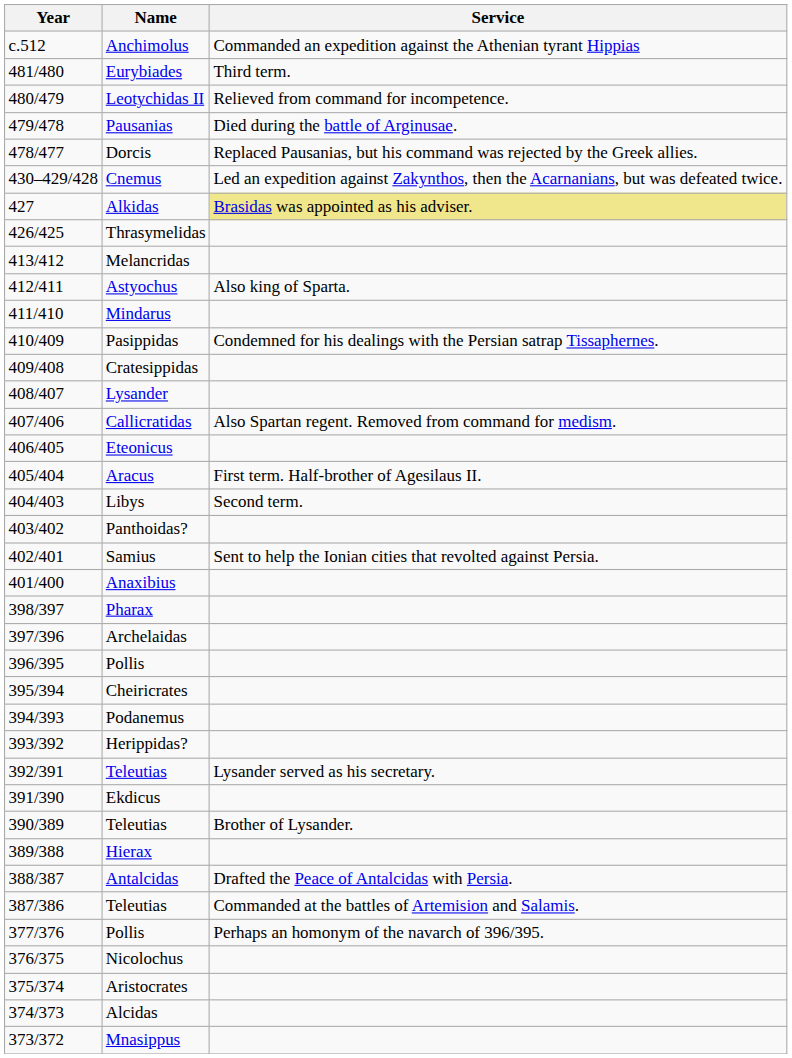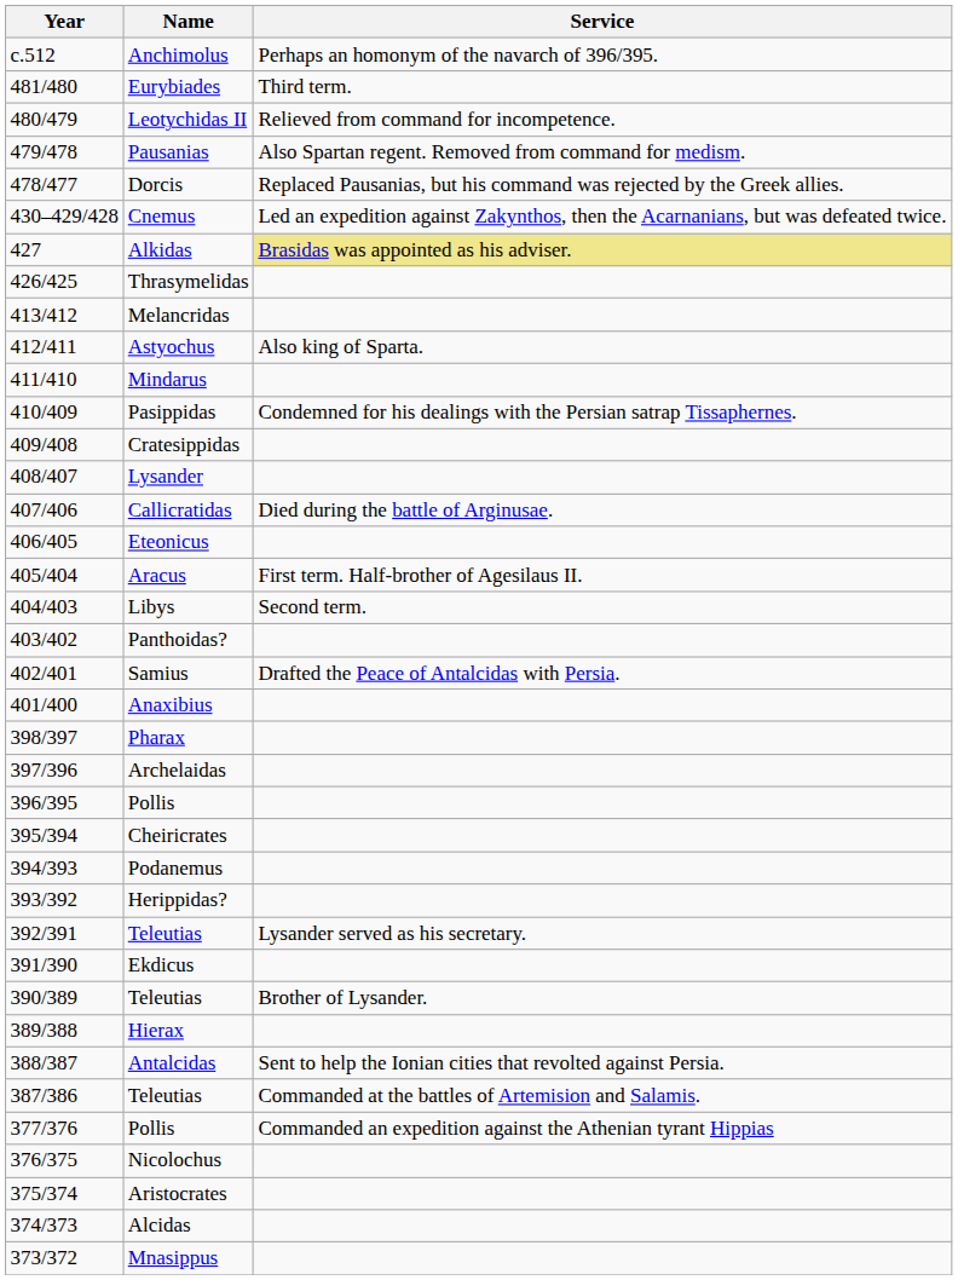Anchimolus | Service: Commanded an expedition against the Athenian tyrant Hippias -> Perhaps an homonym of the navarch of 396/395.
Pausanias | Service: Died during the battle of Arginusae. -> Also Spartan regent. Removed from command for medism.
Callicratidas | Service: Also Spartan regent. Removed from command for medism. -> Died during the battle of Arginusae.
Samius | Service: Sent to help the Ionian cities that revolted against Persia. -> Drafted the Peace of Antalcidas with Persia.
Antalcidas | Service: Drafted the Peace of Antalcidas with Persia. -> Sent to help the Ionian cities that revolted against Persia.
377/376 / Pollis | Service: Perhaps an homonym of the navarch of 396/395. -> Commanded an expedition against the Athenian tyrant Hippias
